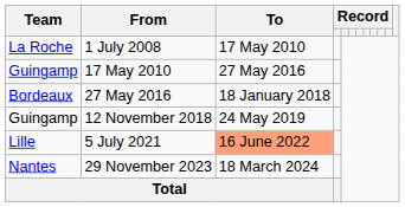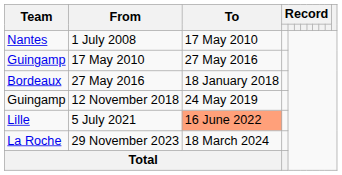1 July 2008 | Team: La Roche -> Nantes
29 November 2023 | Team: Nantes -> La Roche
